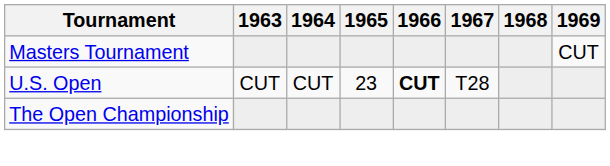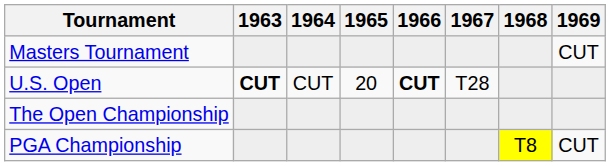U.S. Open | 1963: normal -> bold
U.S. Open | 1965: 23 -> 20
+ row: PGA Championship | T8 | CUT
